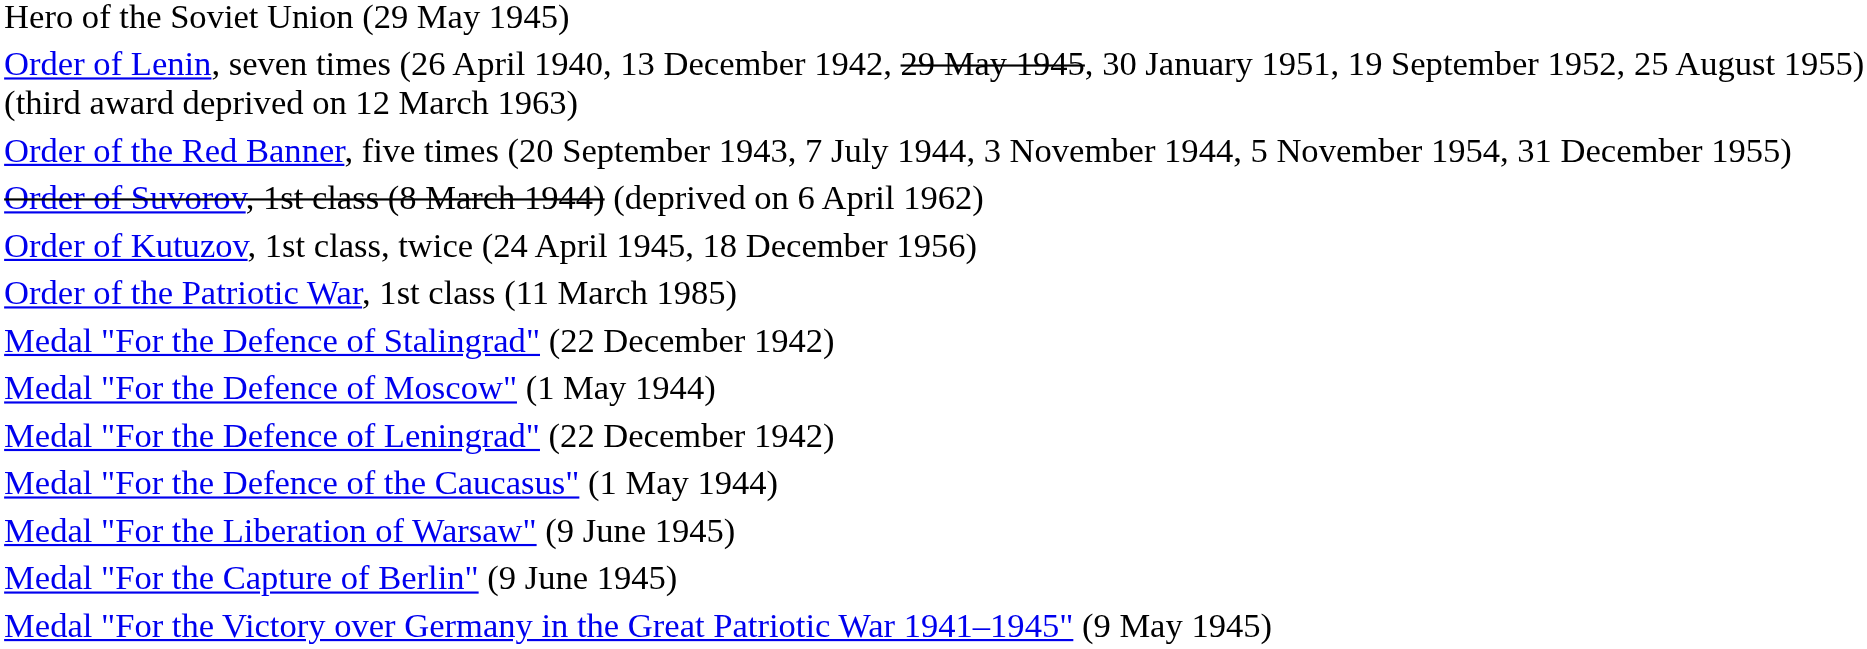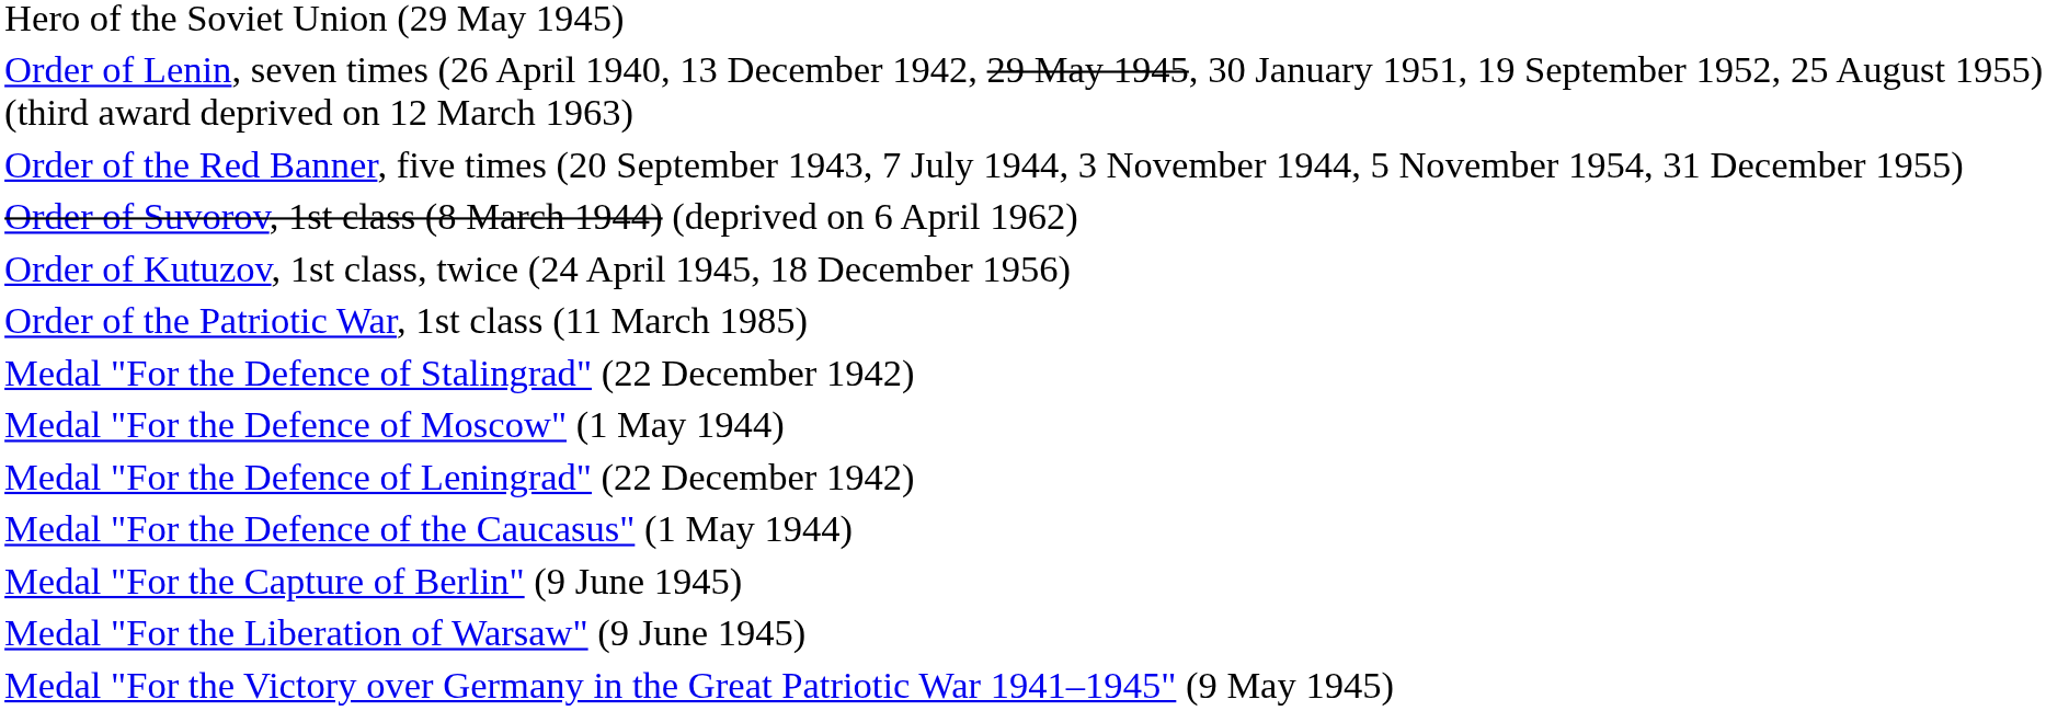rows swapped: Medal "For the Liberation of Warsaw" (9 June 1945) <-> Medal "For the Capture of Berlin" (9 June 1945)
